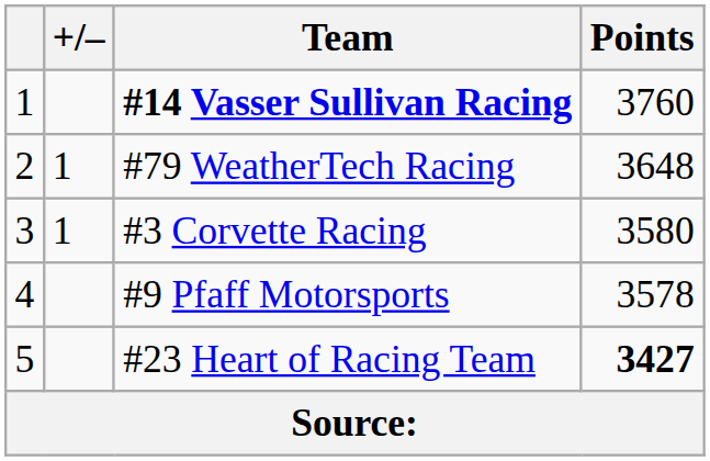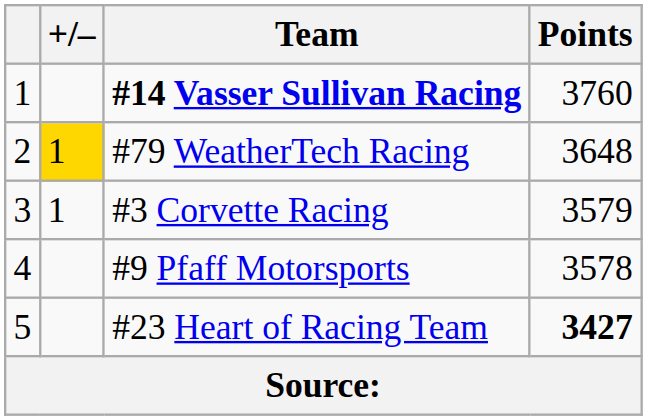#79 WeatherTech Racing | +/–: no background -> gold background
#3 Corvette Racing | Points: 3580 -> 3579
